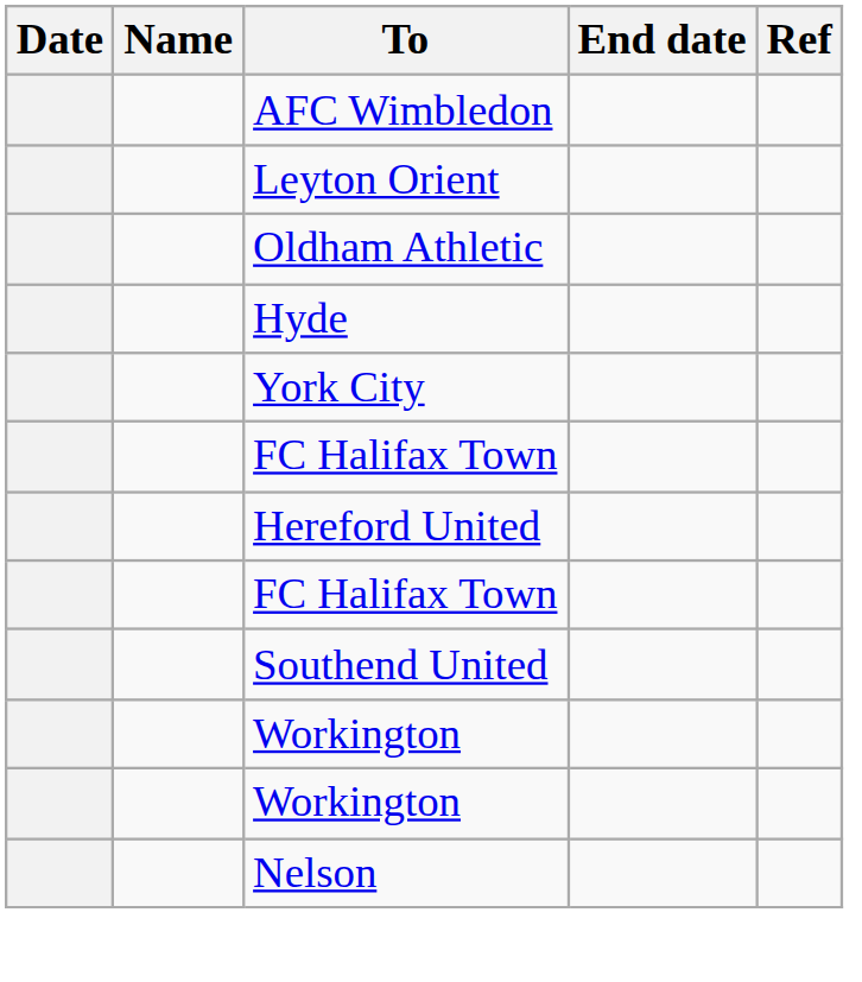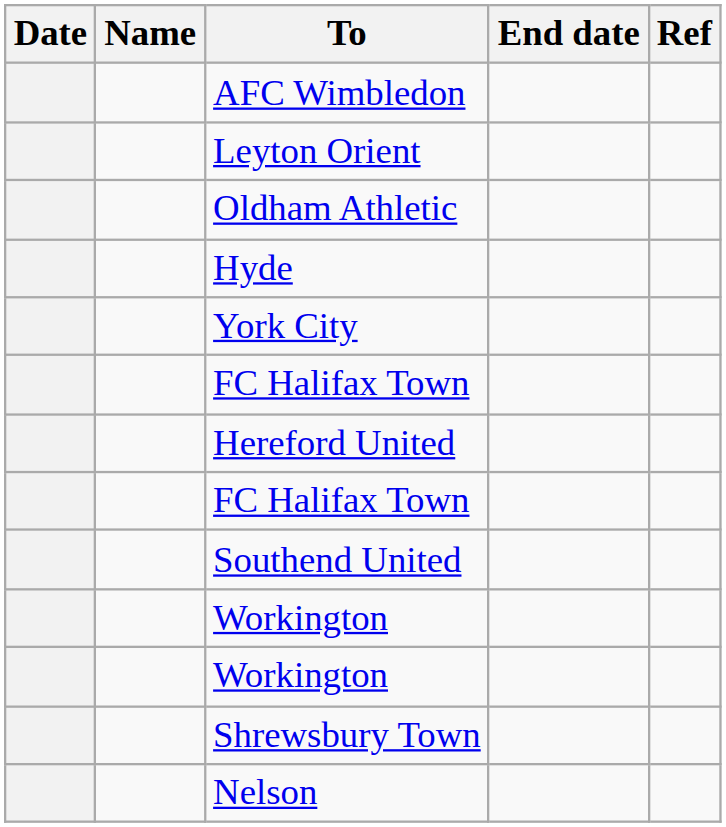+ row: Shrewsbury Town
